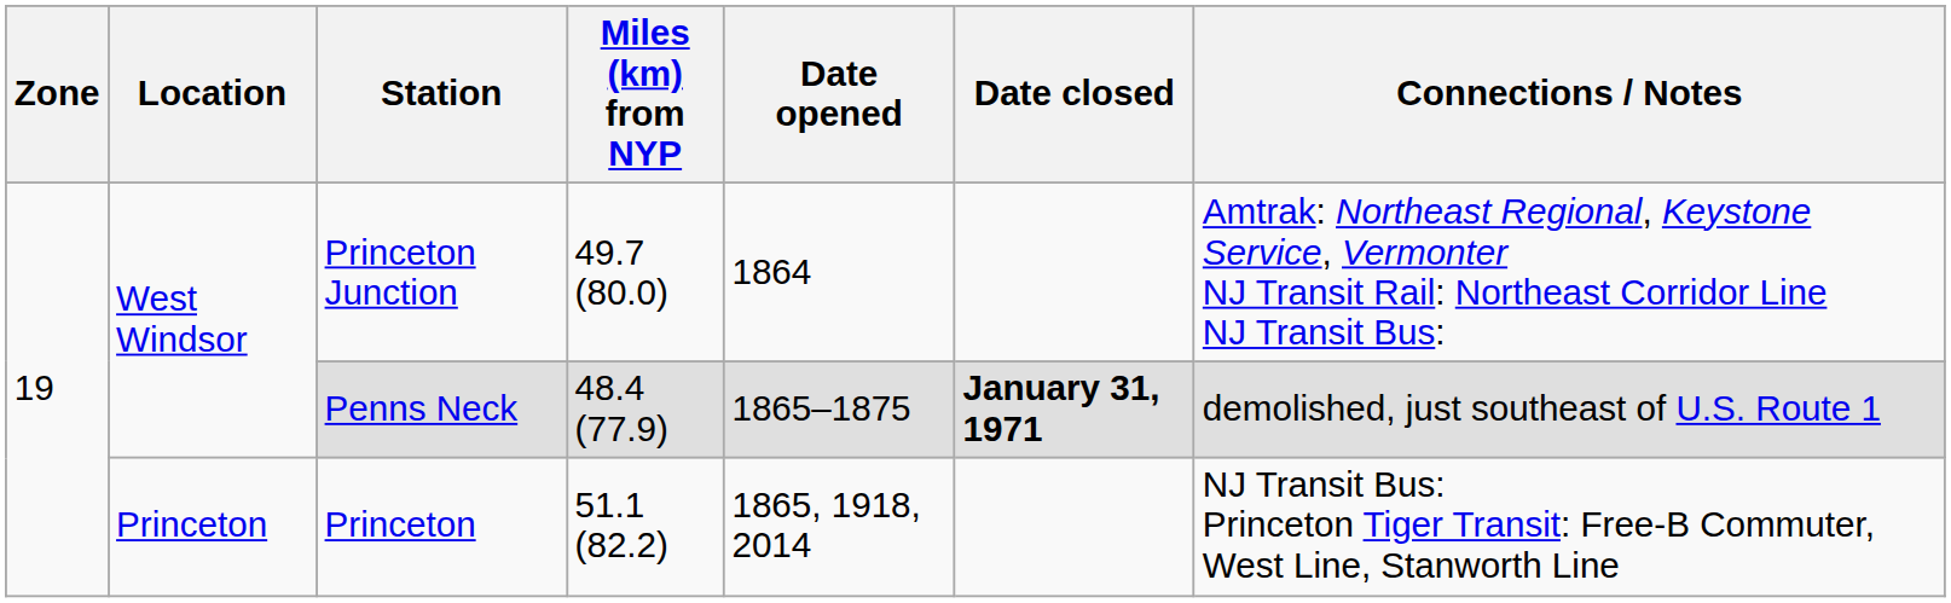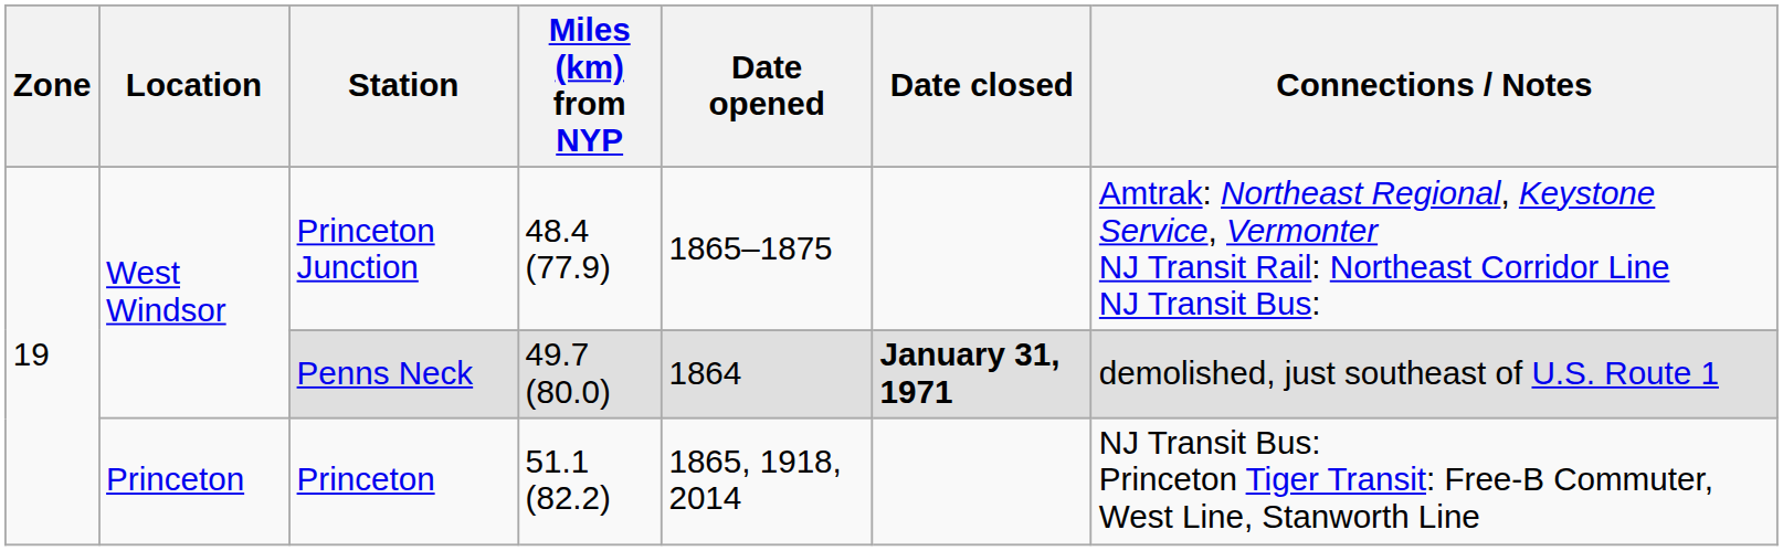Princeton Junction | Miles (km) from NYP: 49.7 (80.0) -> 48.4 (77.9)
Princeton Junction | Date opened: 1864 -> 1865–1875
Penns Neck | Miles (km) from NYP: 48.4 (77.9) -> 49.7 (80.0)
Penns Neck | Date opened: 1865–1875 -> 1864
